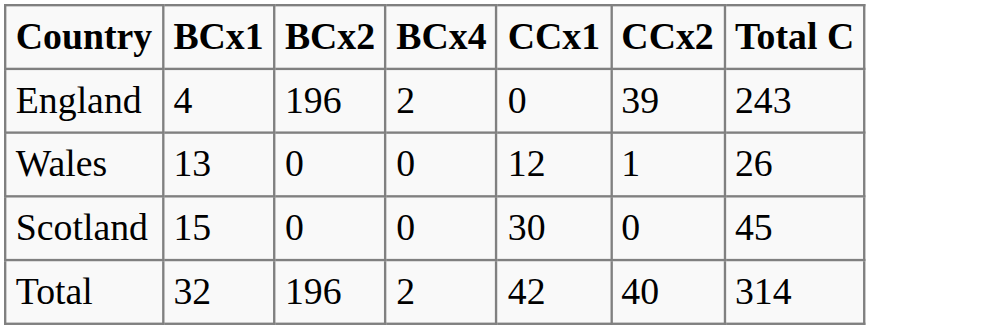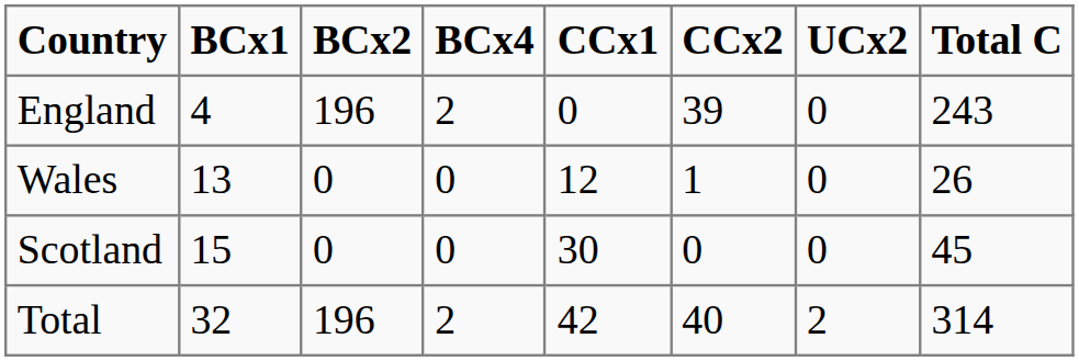+ column: UCx2 | 0 | 0 | 0 | 2
